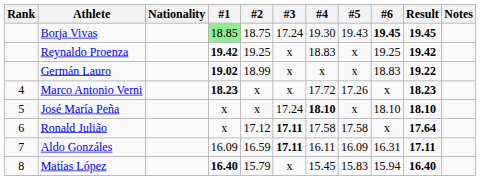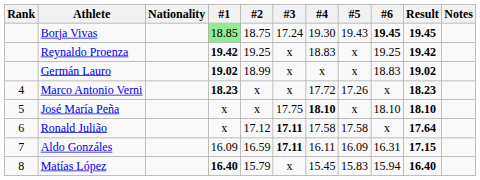Germán Lauro | Result: 19.22 -> 19.02
José María Peña | #3: 17.24 -> 17.75
Aldo Gonzáles | Result: 17.11 -> 17.15
